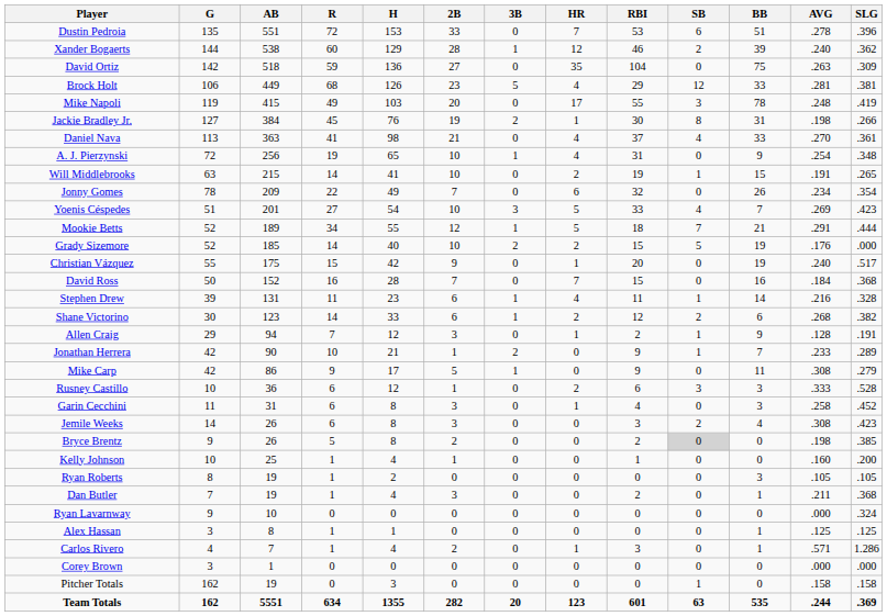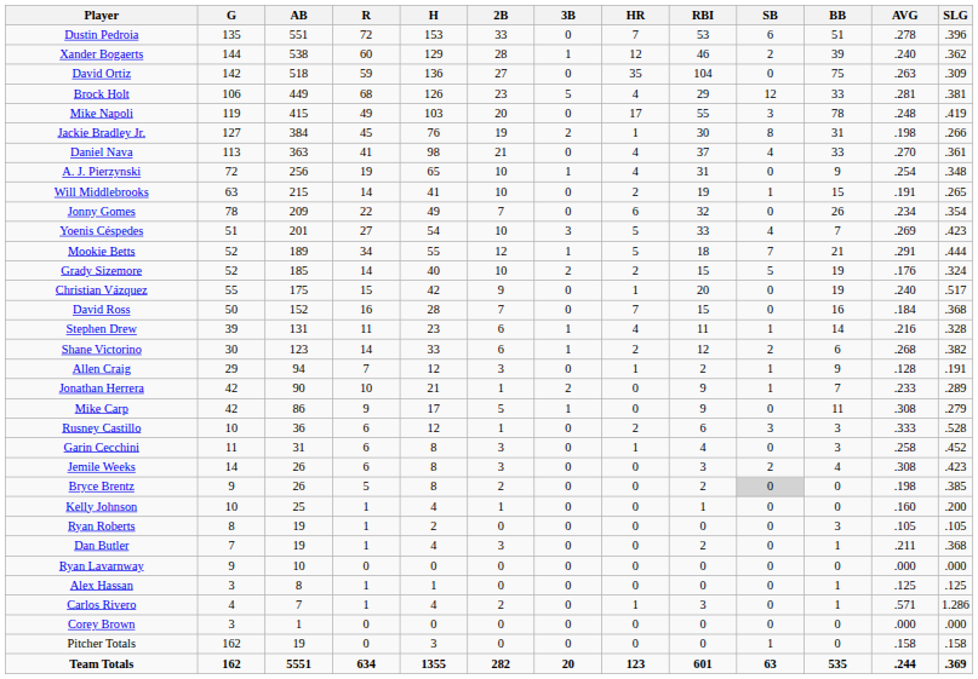Grady Sizemore | SLG: .000 -> .324
Ryan Lavarnway | SLG: .324 -> .000
